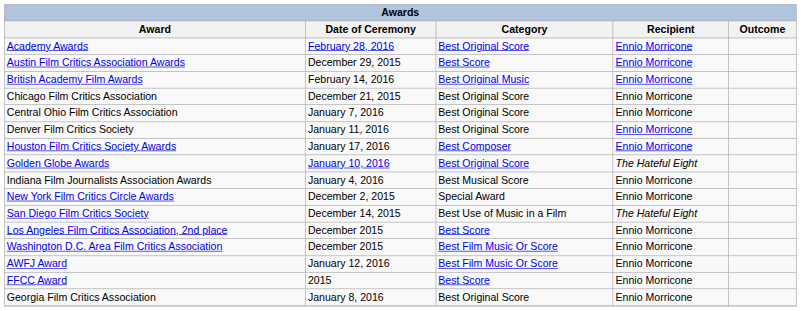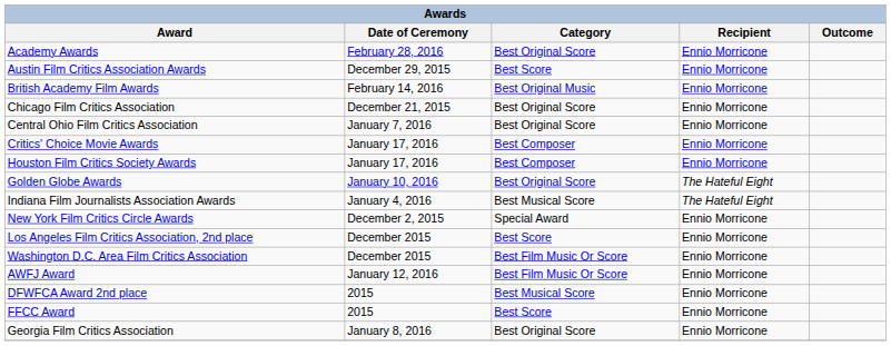+ row: Critics' Choice Movie Awards | January 17, 2016 | Best Composer | Ennio Morricone
- row: Denver Film Critics Society | January 11, 2016 | Best Original Score | Ennio Morricone
Indiana Film Journalists Association Awards | Recipient: Ennio Morricone -> The Hateful Eight
- row: San Diego Film Critics Society | December 14, 2015 | Best Use of Music in a Film | The Hateful Eight
+ row: DFWFCA Award 2nd place | 2015 | Best Musical Score | Ennio Morricone
